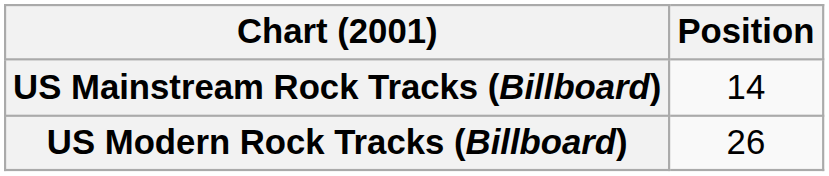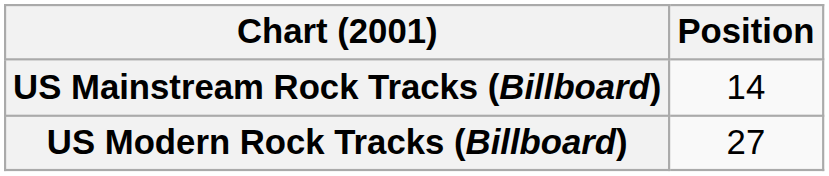US Modern Rock Tracks (Billboard) | Position: 26 -> 27
